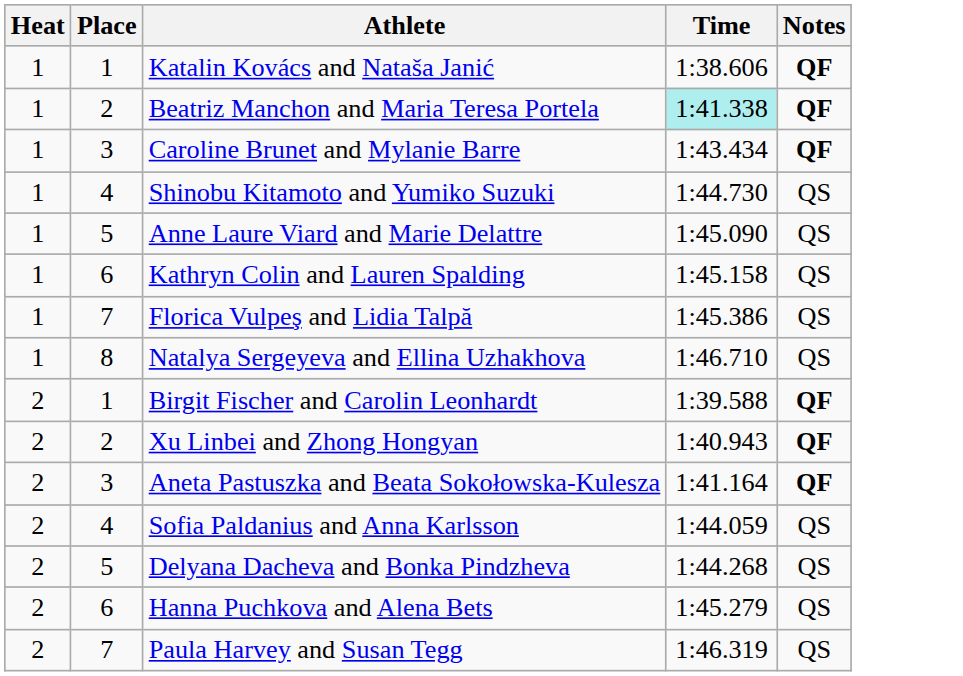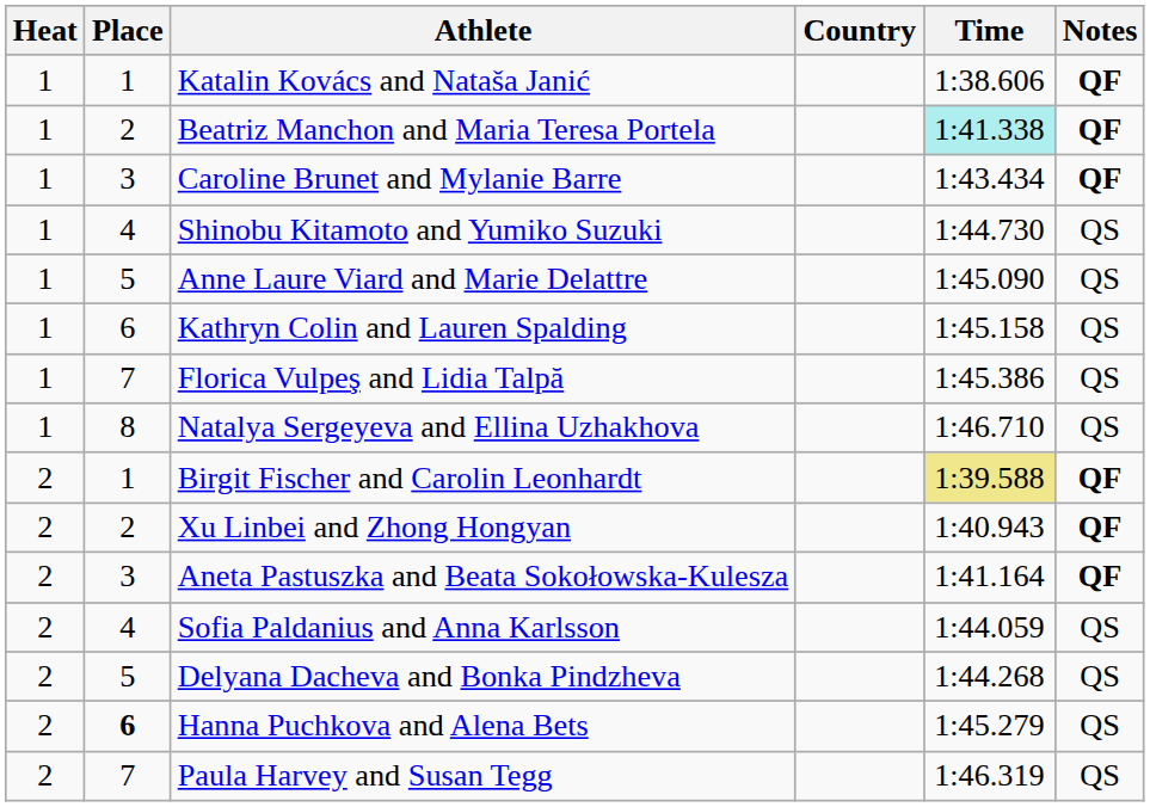+ column: Country
Birgit Fischer and Carolin Leonhardt | Time: no background -> khaki background
Hanna Puchkova and Alena Bets | Place: normal -> bold
